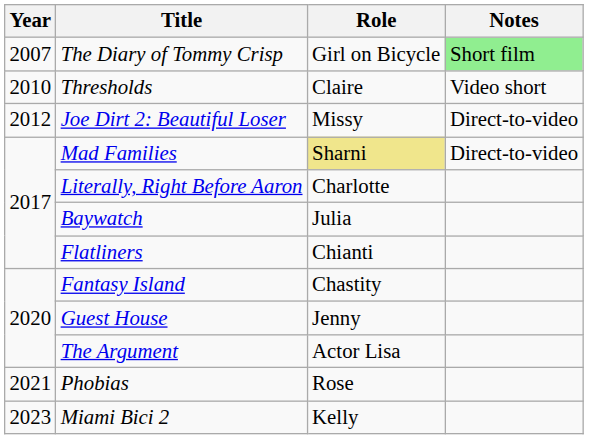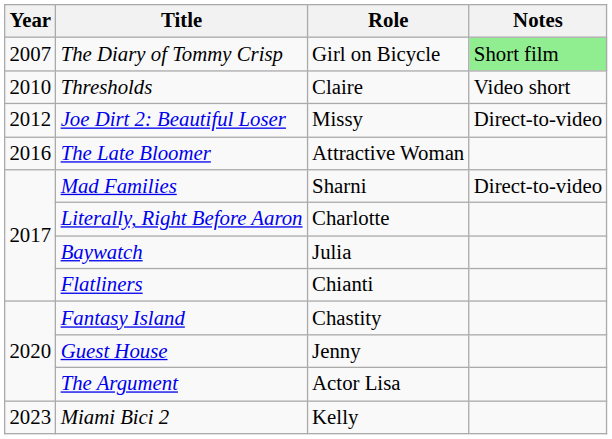+ row: 2016 | The Late Bloomer | Attractive Woman
Mad Families | Role: khaki background -> no background
- row: 2021 | Phobias | Rose
